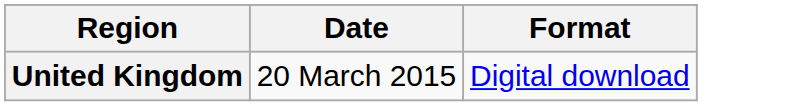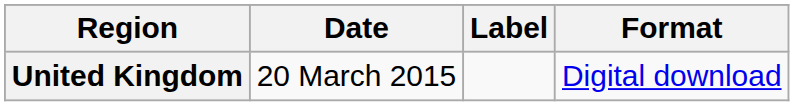+ column: Label
